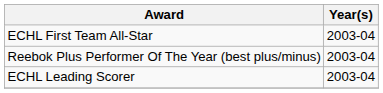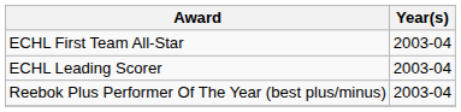rows swapped: ECHL Leading Scorer <-> Reebok Plus Performer Of The Year (best plus/minus)
